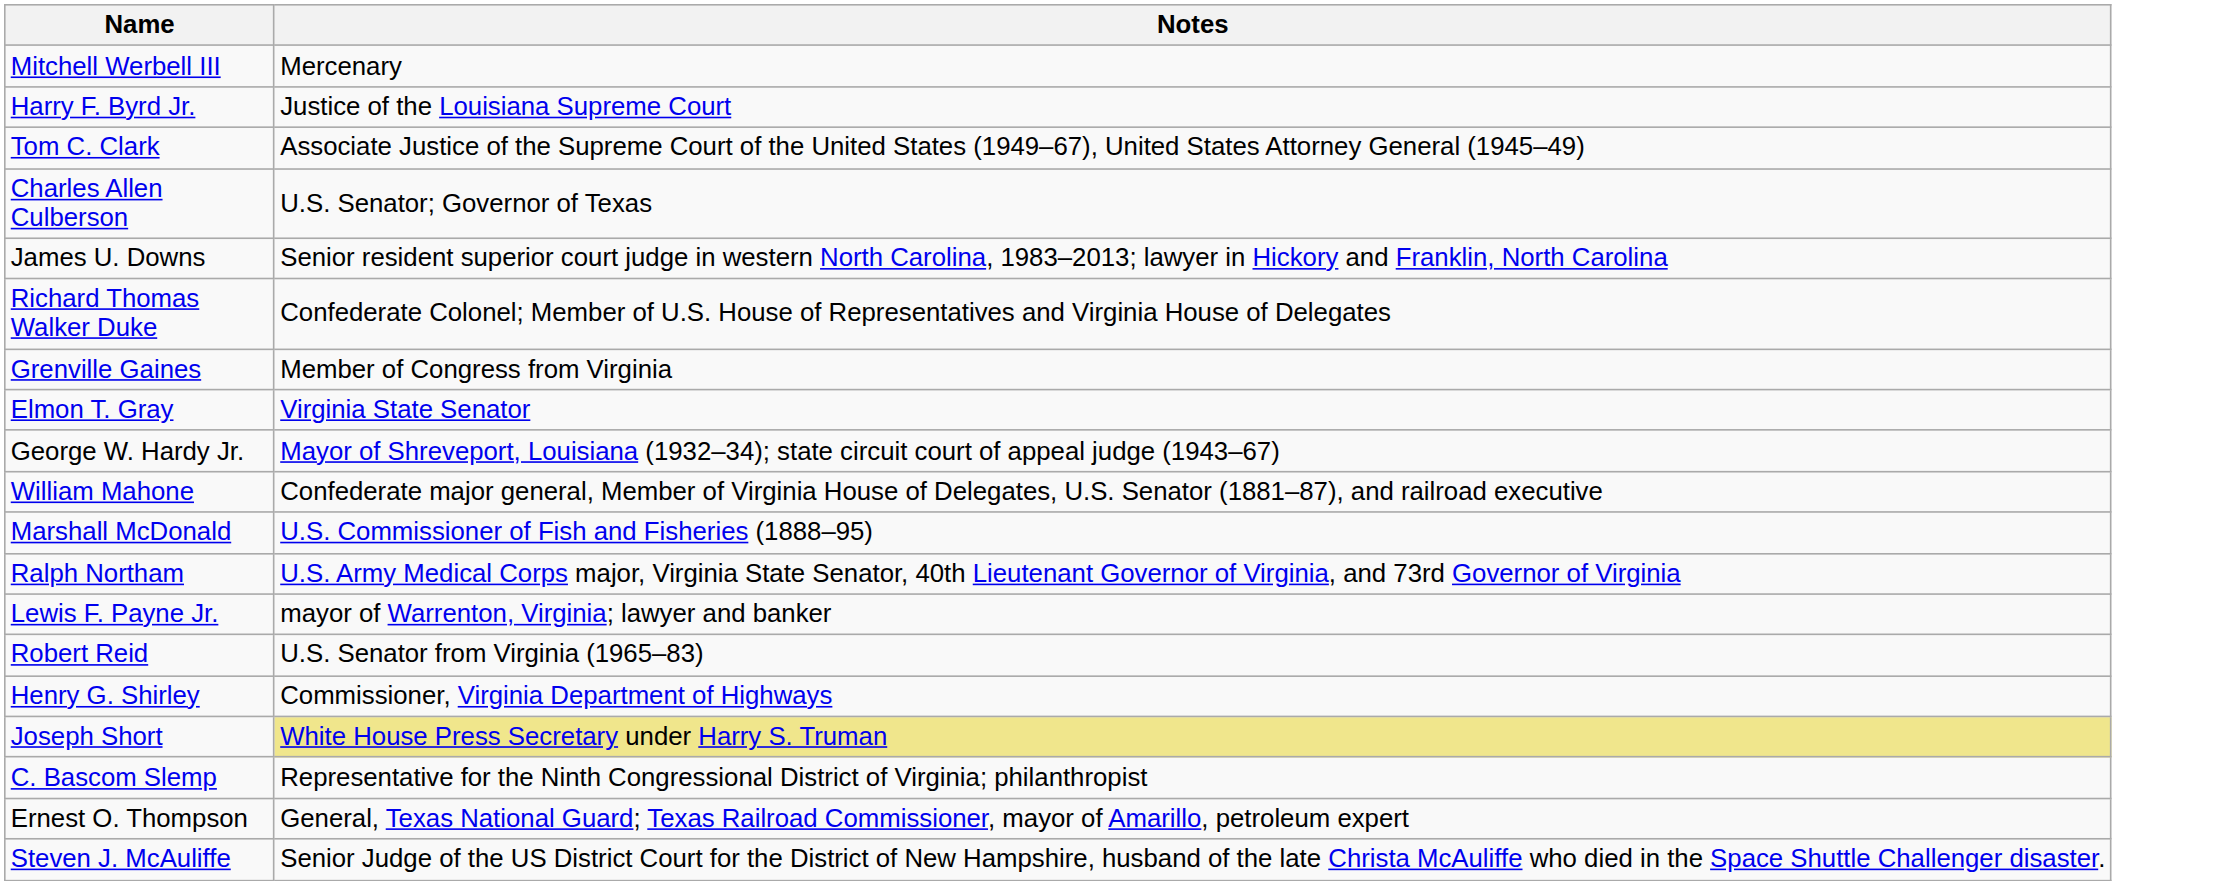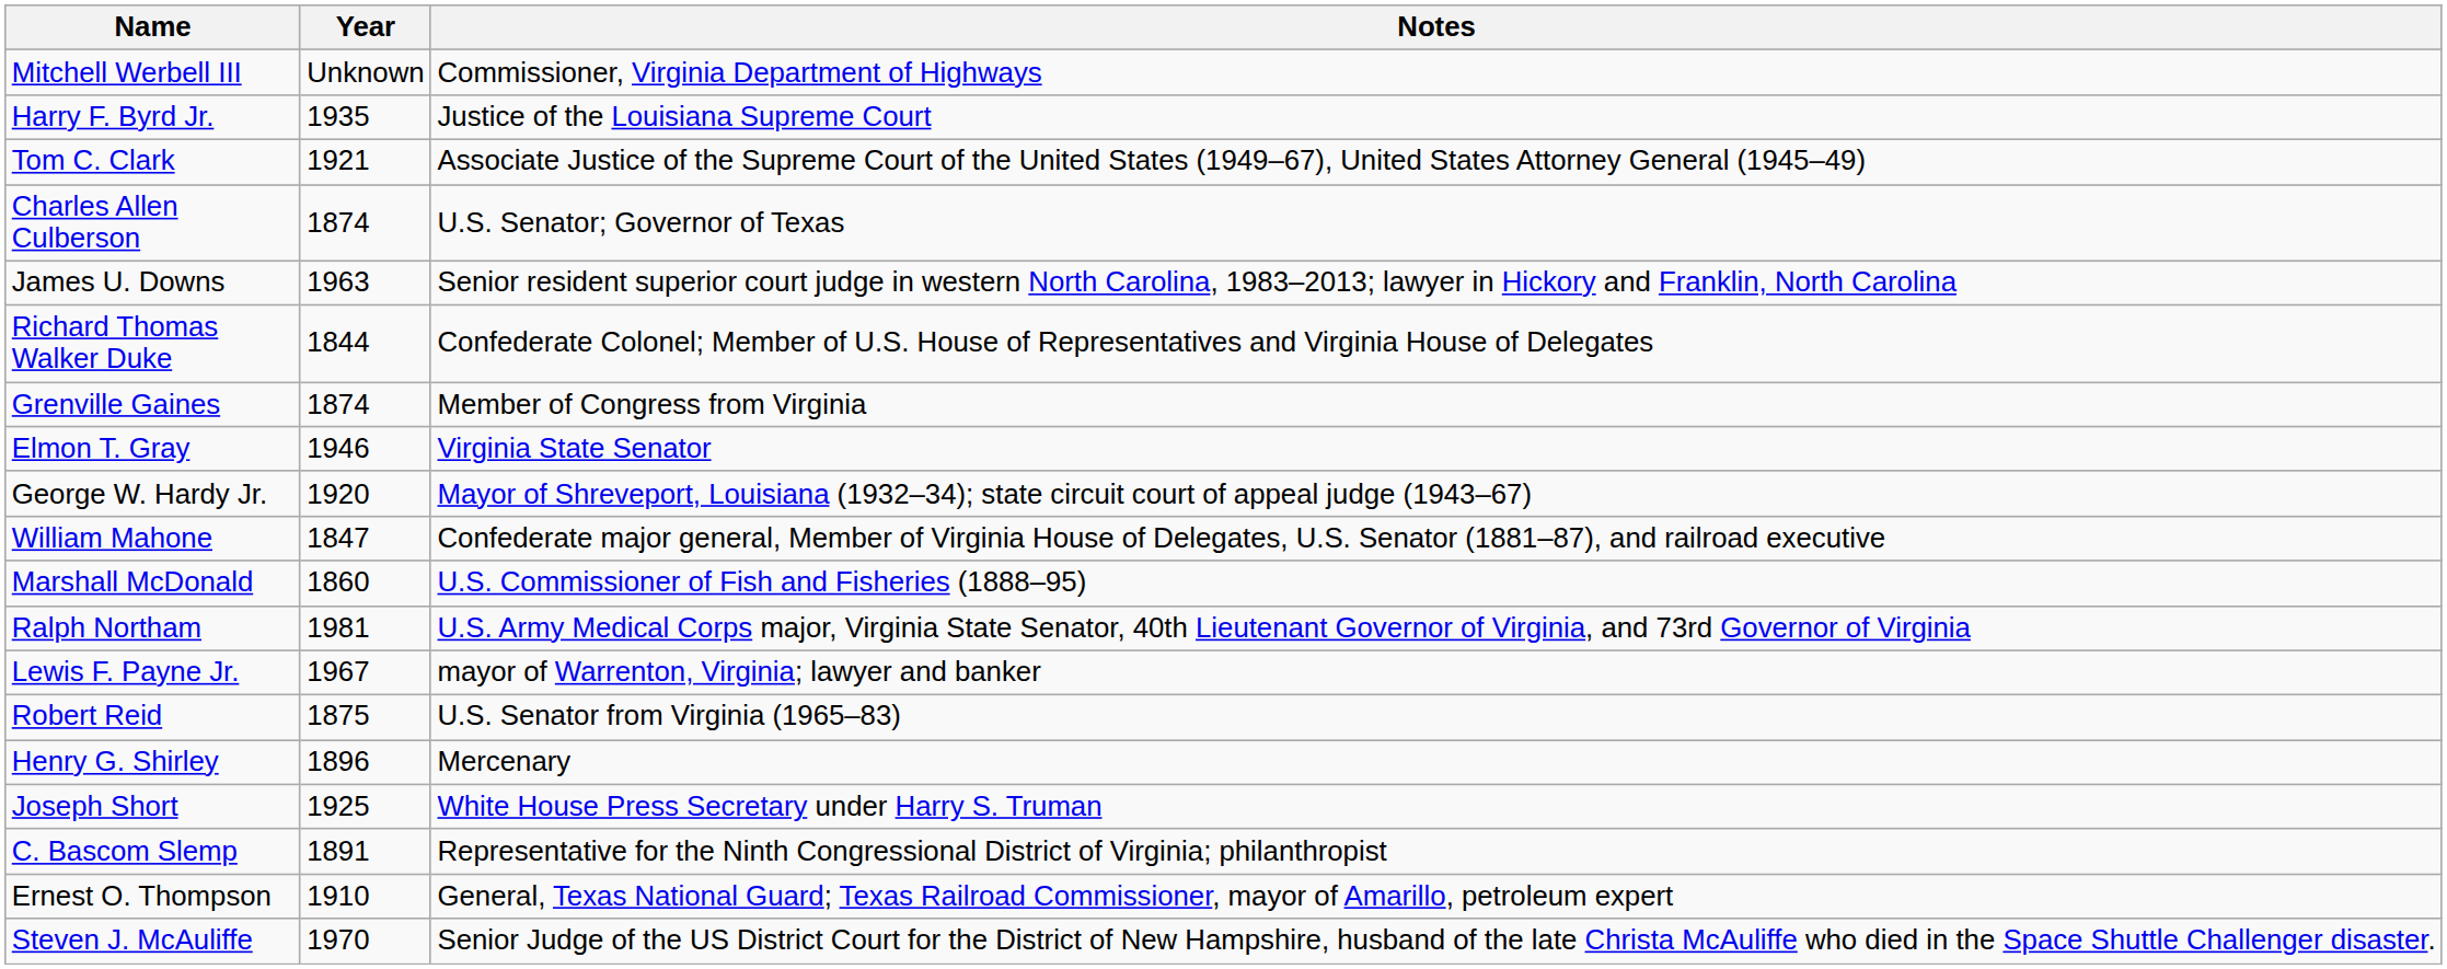+ column: Year | Unknown | 1935 | 1921 | 1874 | 1963 | 1844 | 1874 | 1946 | 1920 | 1847 | 1860 | 1981 | 1967 | 1875 | 1896 | 1925 | 1891 | 1910 | 1970
Mitchell Werbell III | Notes: Mercenary -> Commissioner, Virginia Department of Highways
Henry G. Shirley | Notes: Commissioner, Virginia Department of Highways -> Mercenary
Joseph Short | Notes: khaki background -> no background
